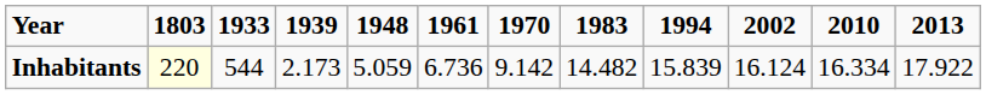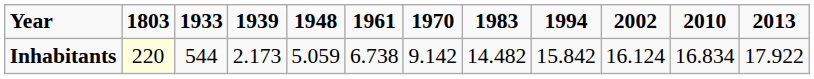Inhabitants | 1961: 6.736 -> 6.738
Inhabitants | 1994: 15.839 -> 15.842
Inhabitants | 2010: 16.334 -> 16.834
